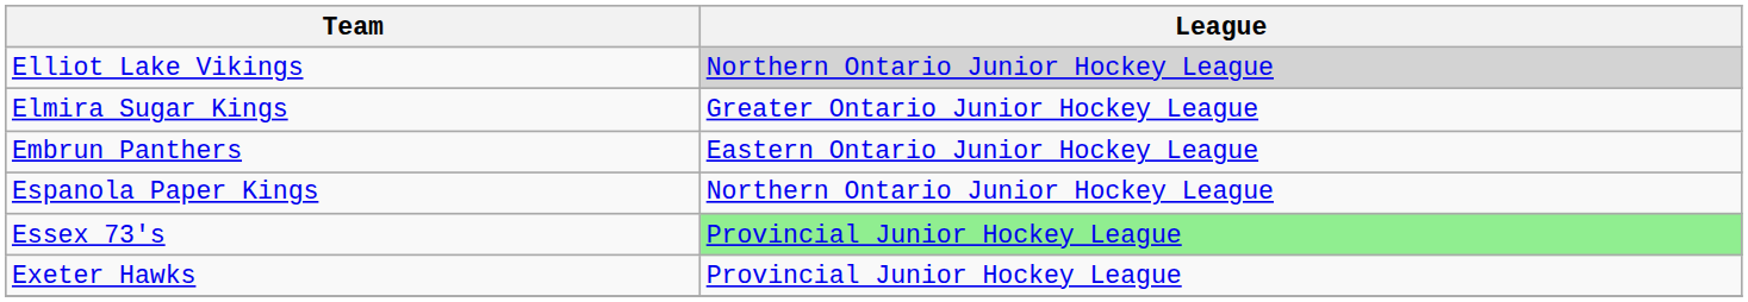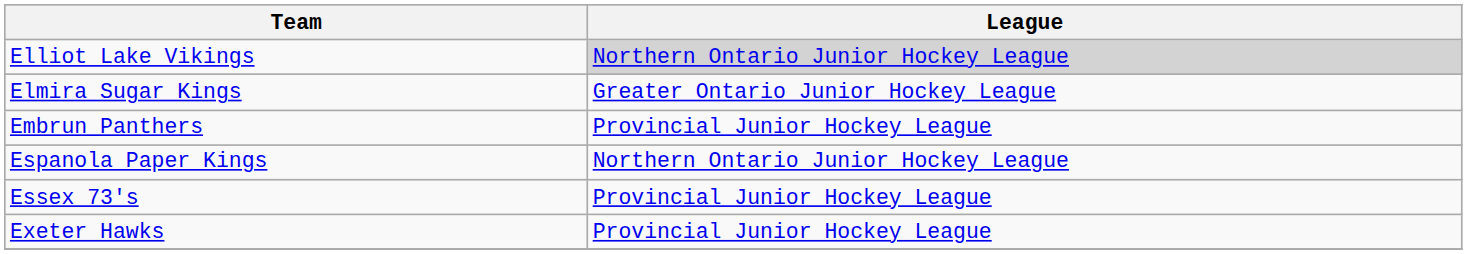Embrun Panthers | League: Eastern Ontario Junior Hockey League -> Provincial Junior Hockey League
Essex 73's | League: lightgreen background -> no background
